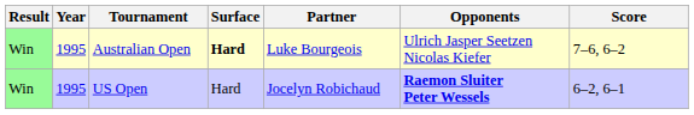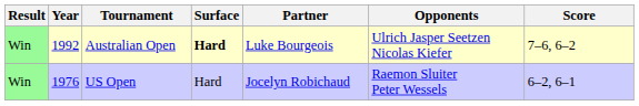Australian Open | Year: 1995 -> 1992
US Open | Year: 1995 -> 1976
US Open | Opponents: bold -> normal
